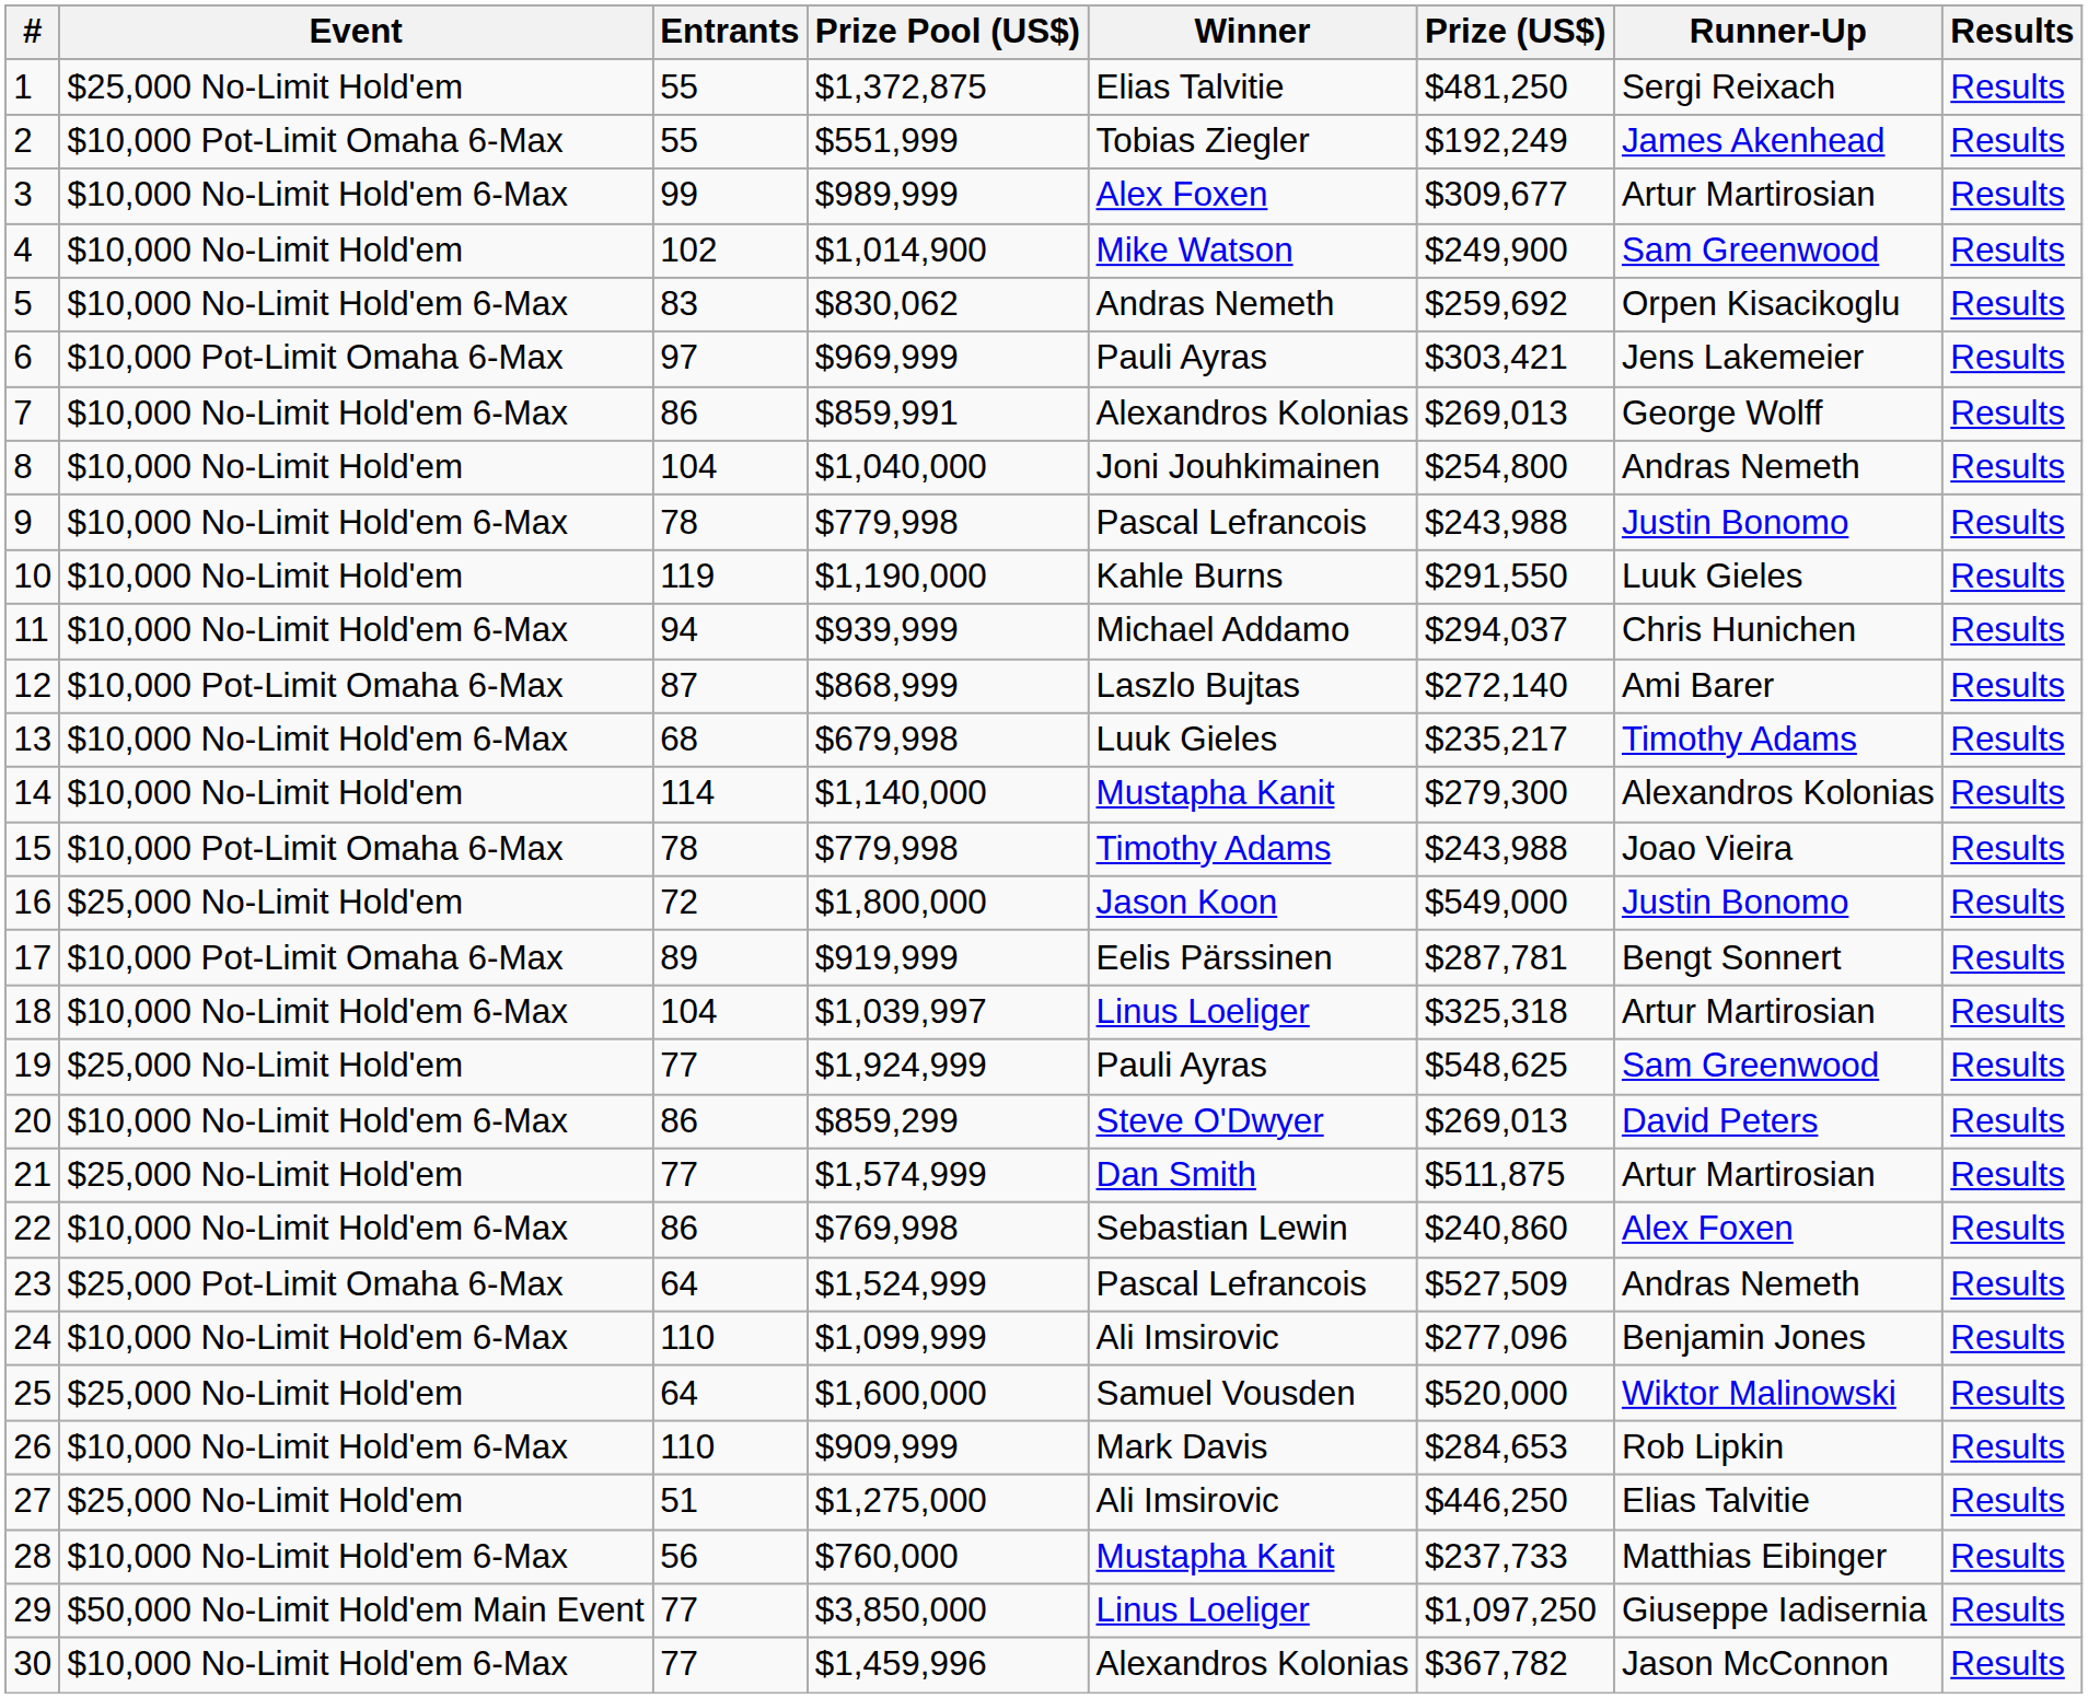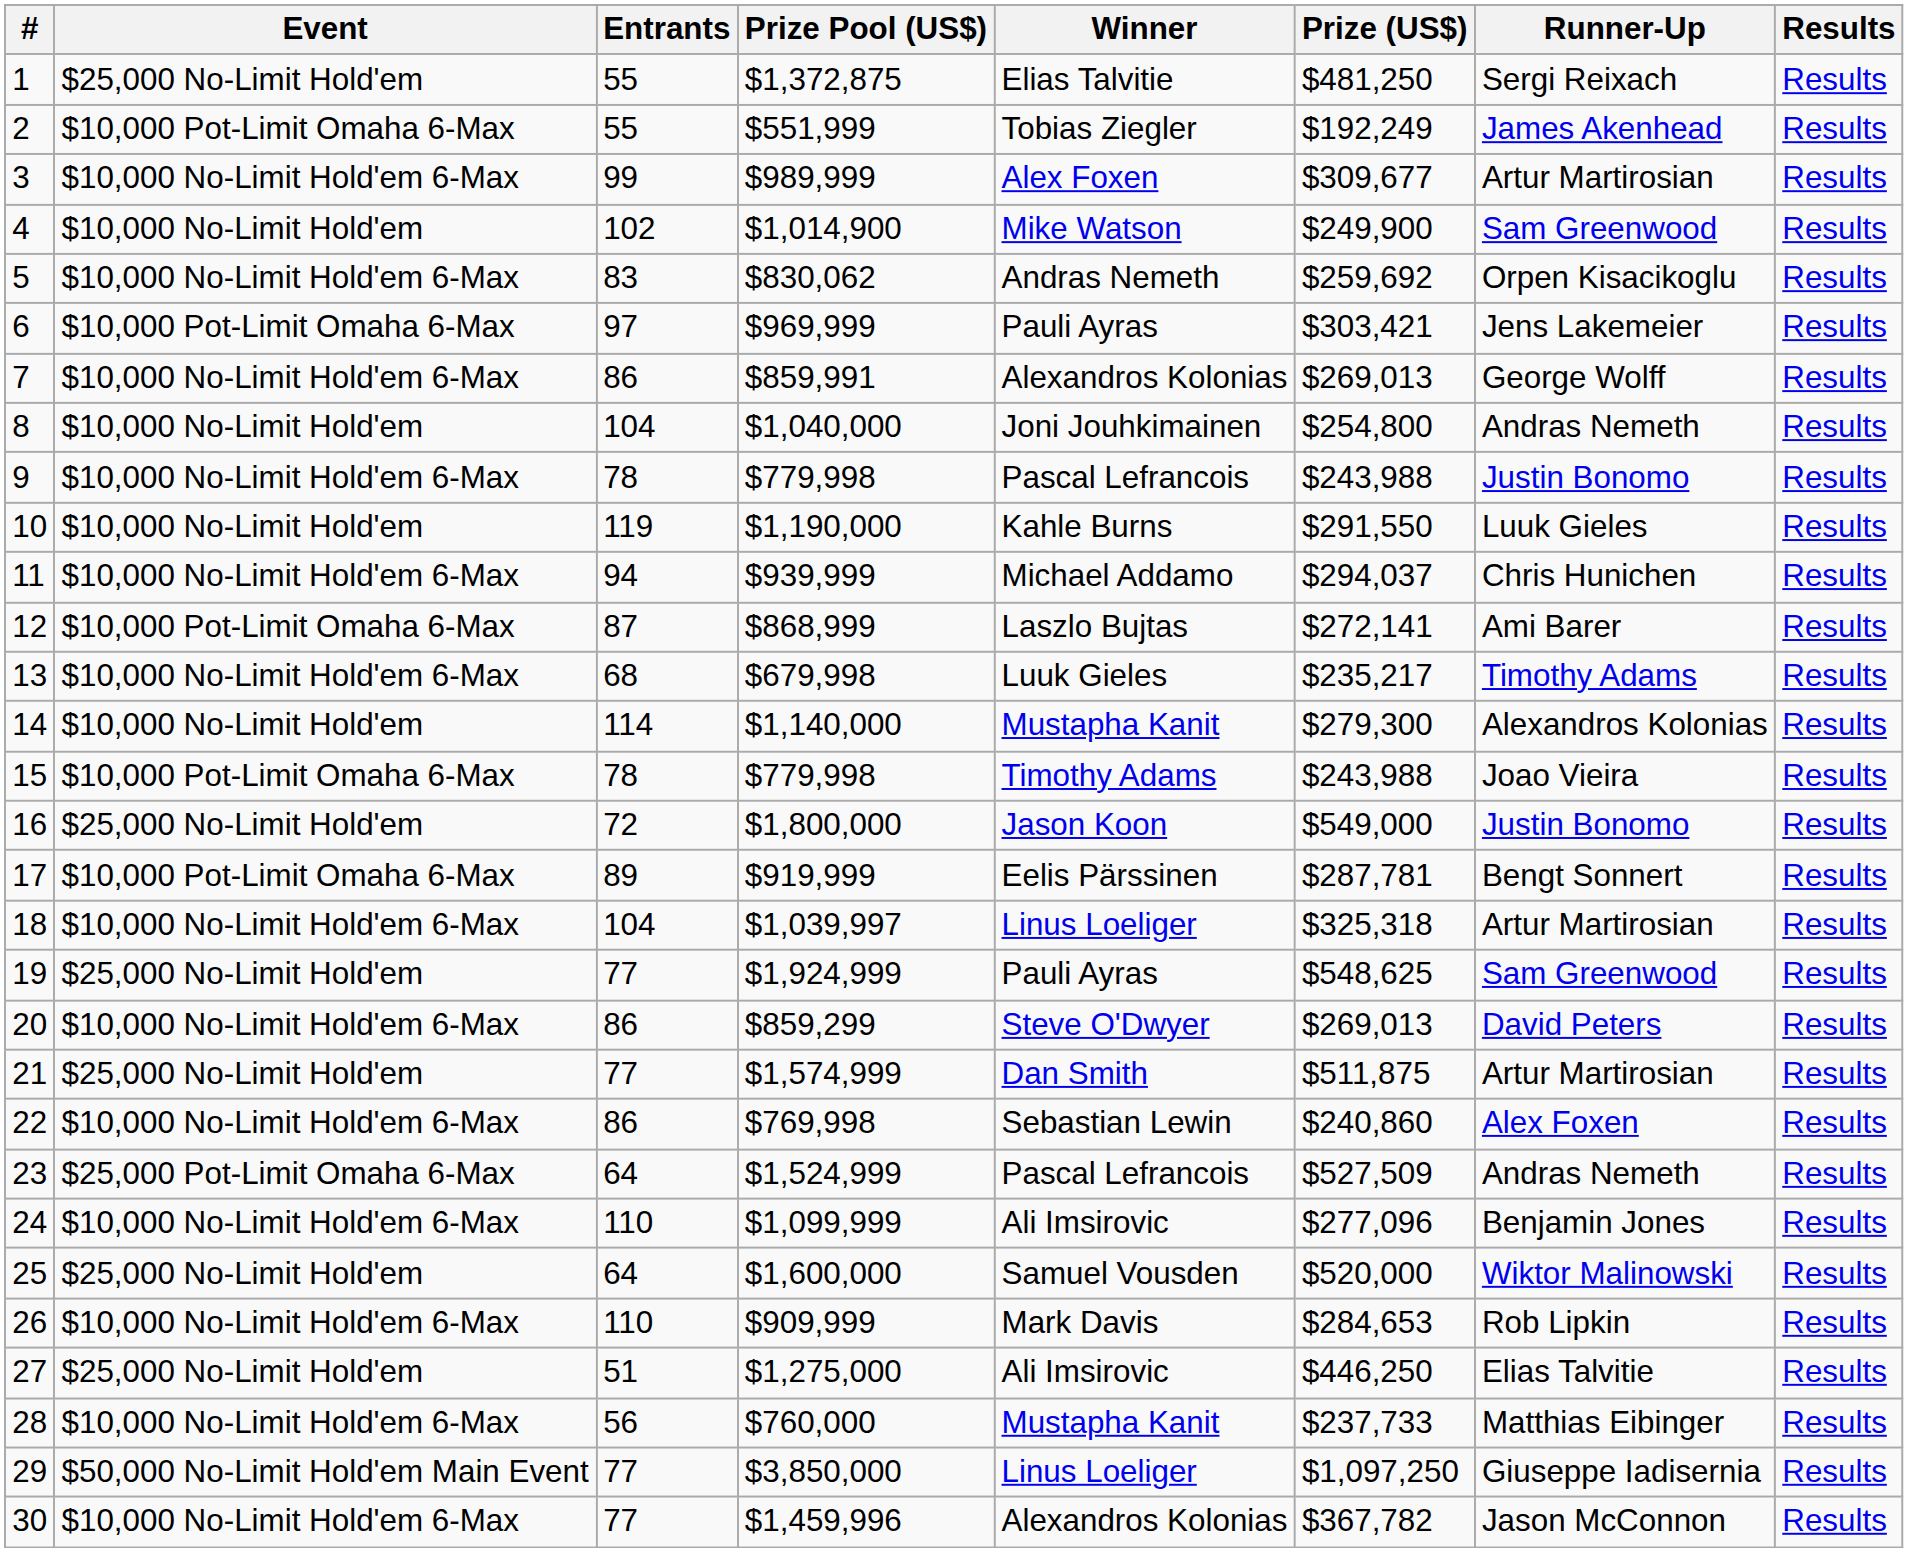12 | Prize (US$): $272,140 -> $272,141
